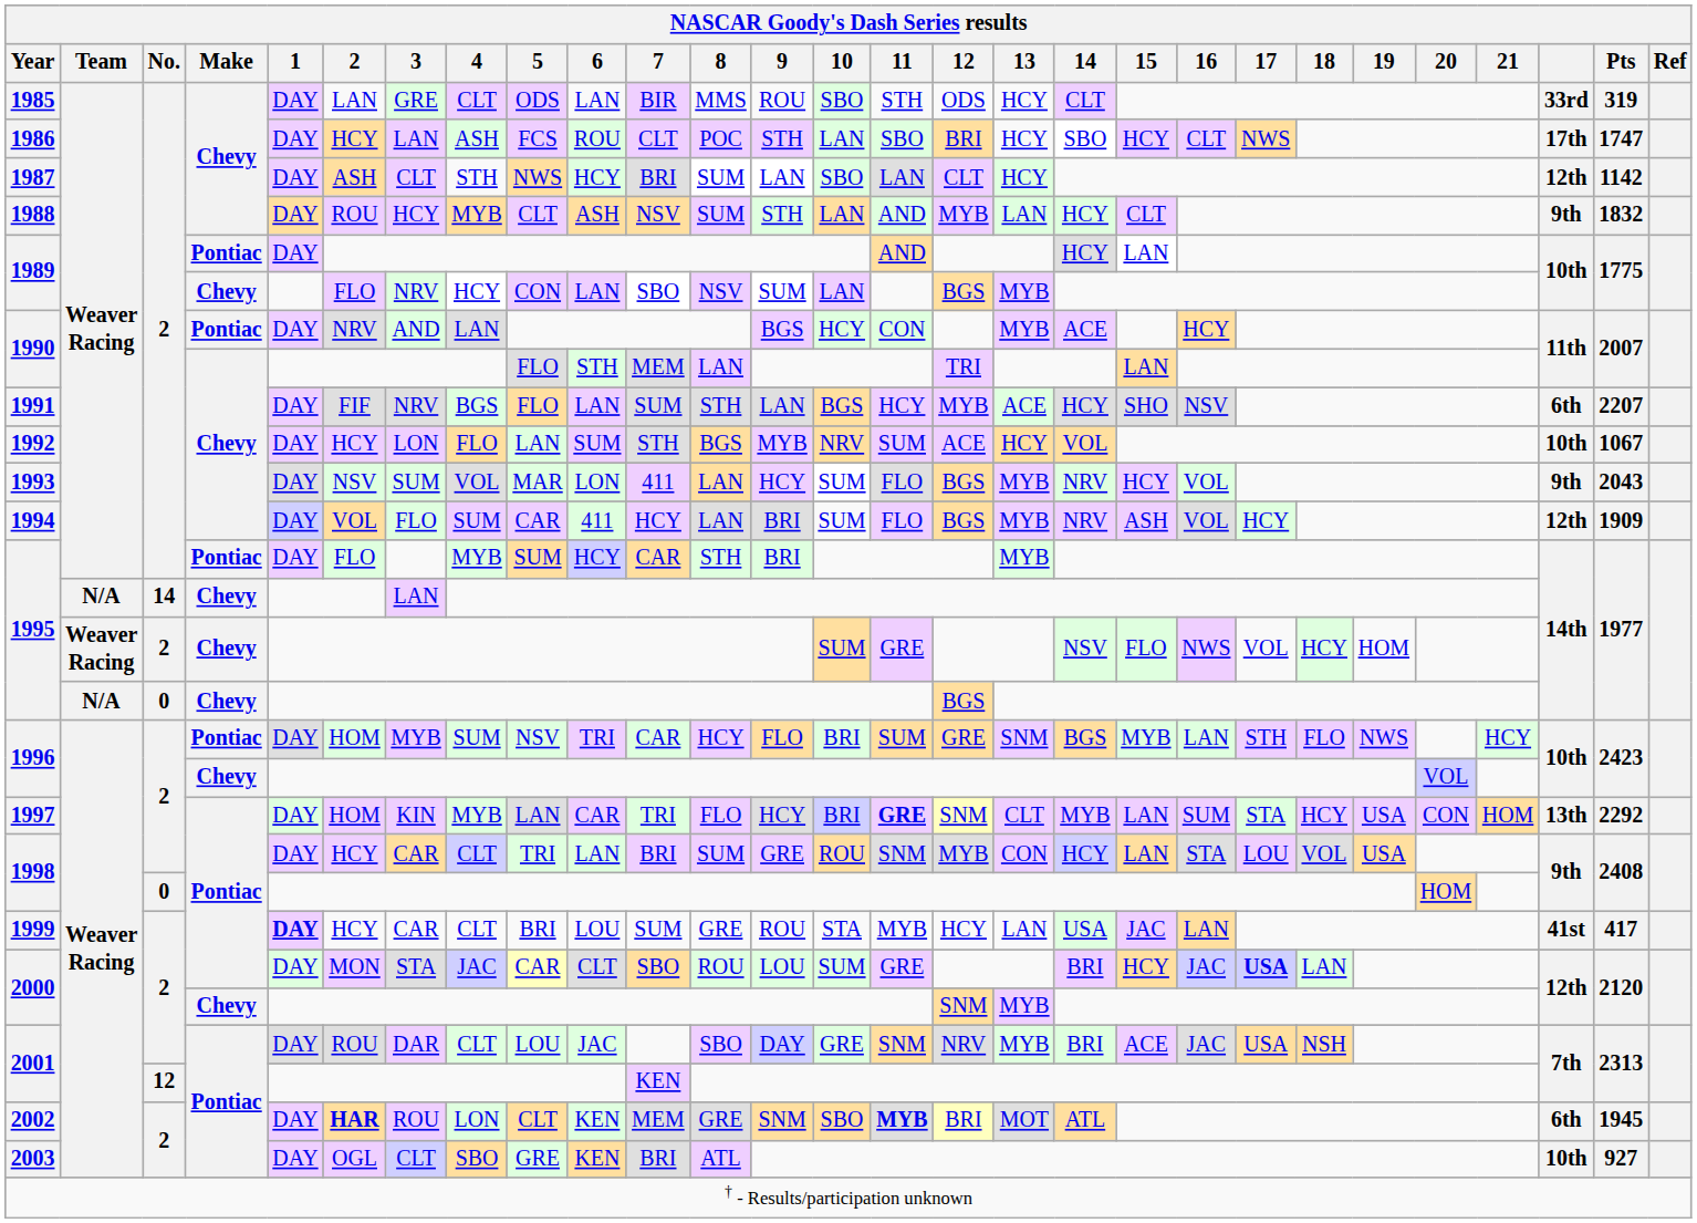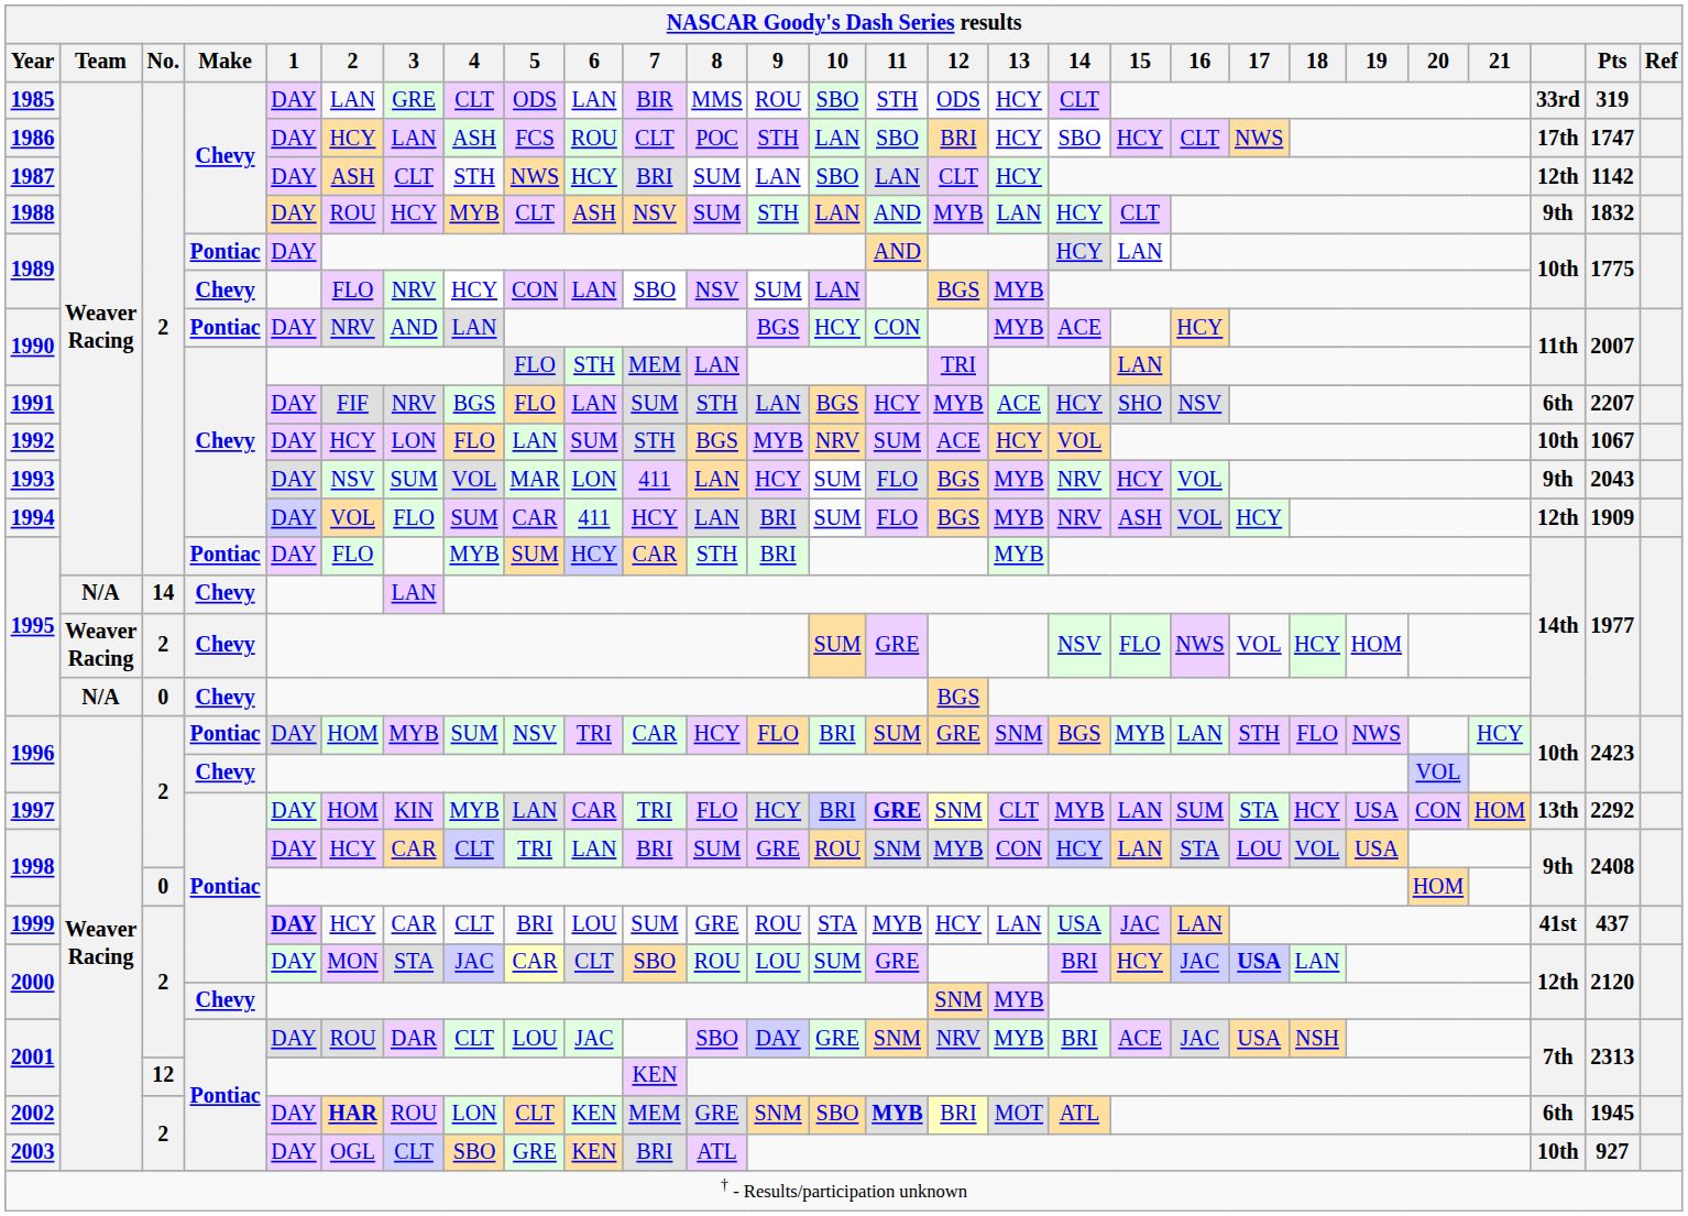1999 | Pts: 417 -> 437
